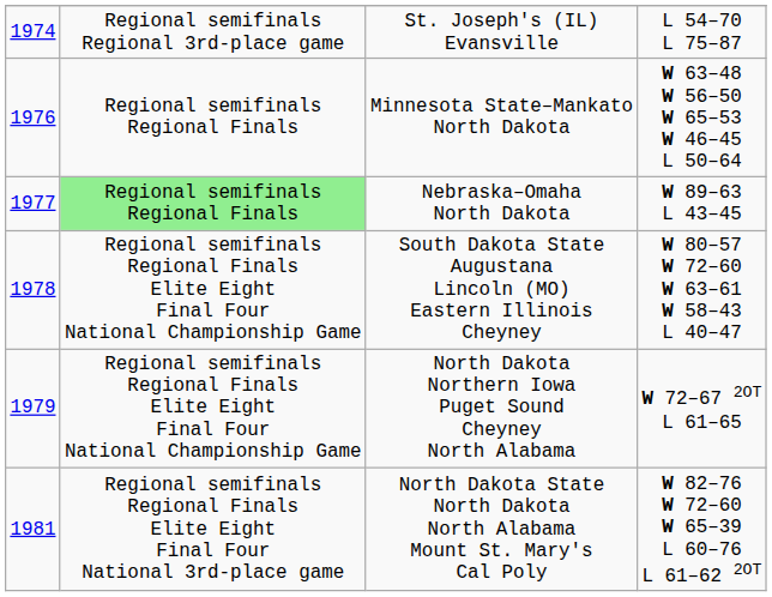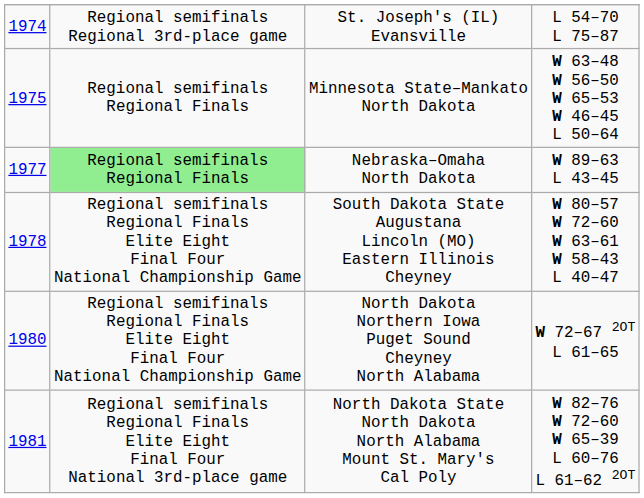Minnesota State–Mankato North Dakota | column 1: 1976 -> 1975
North Dakota Northern Iowa Puget Sound Cheyney North Alabama | column 1: 1979 -> 1980
